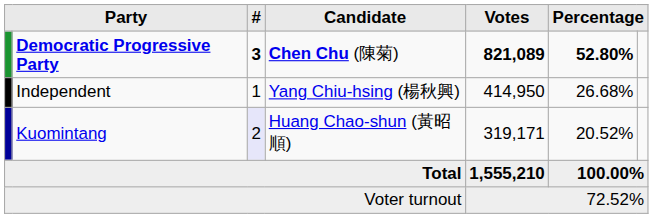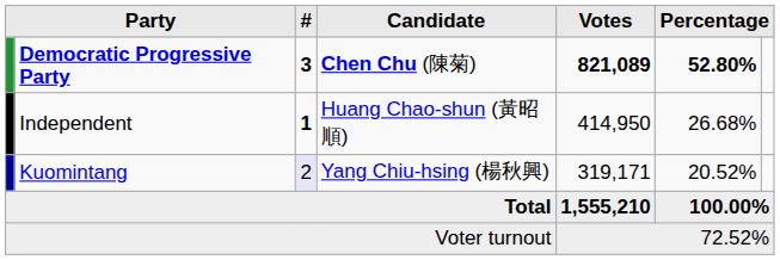Independent | #: normal -> bold
Independent | Candidate: Yang Chiu-hsing (楊秋興) -> Huang Chao-shun (黃昭順)
Kuomintang | Candidate: Huang Chao-shun (黃昭順) -> Yang Chiu-hsing (楊秋興)
